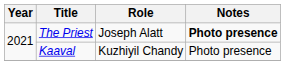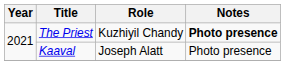The Priest | Role: Joseph Alatt -> Kuzhiyil Chandy
Kaaval | Role: Kuzhiyil Chandy -> Joseph Alatt
